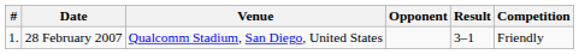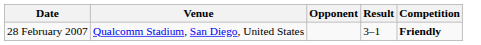- column: # | 1.
28 February 2007 | Competition: normal -> bold
